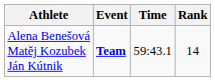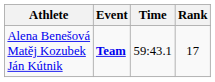Alena Benešová Matěj Kozubek Ján Kútnik | Rank: 14 -> 17
